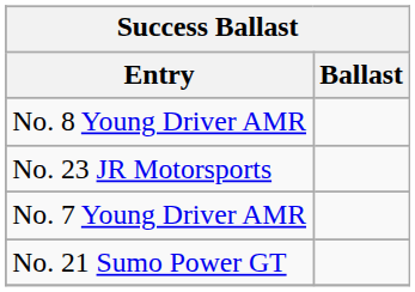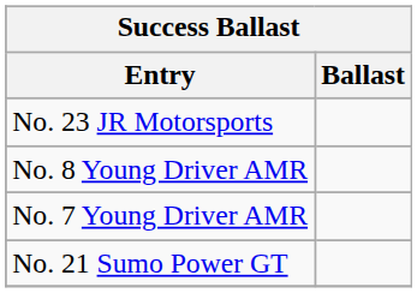rows swapped: No. 23 JR Motorsports <-> No. 8 Young Driver AMR
